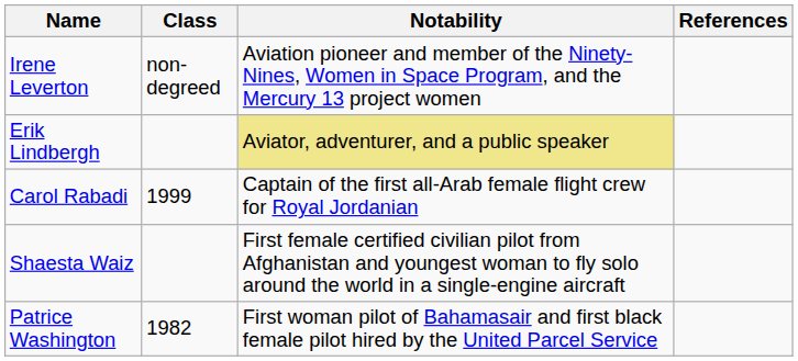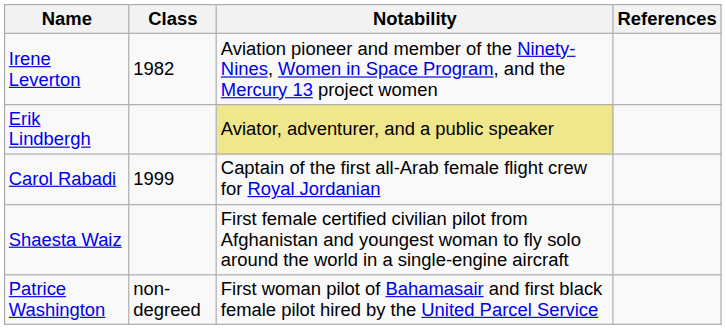Irene Leverton | Class: non-degreed -> 1982
Patrice Washington | Class: 1982 -> non-degreed
